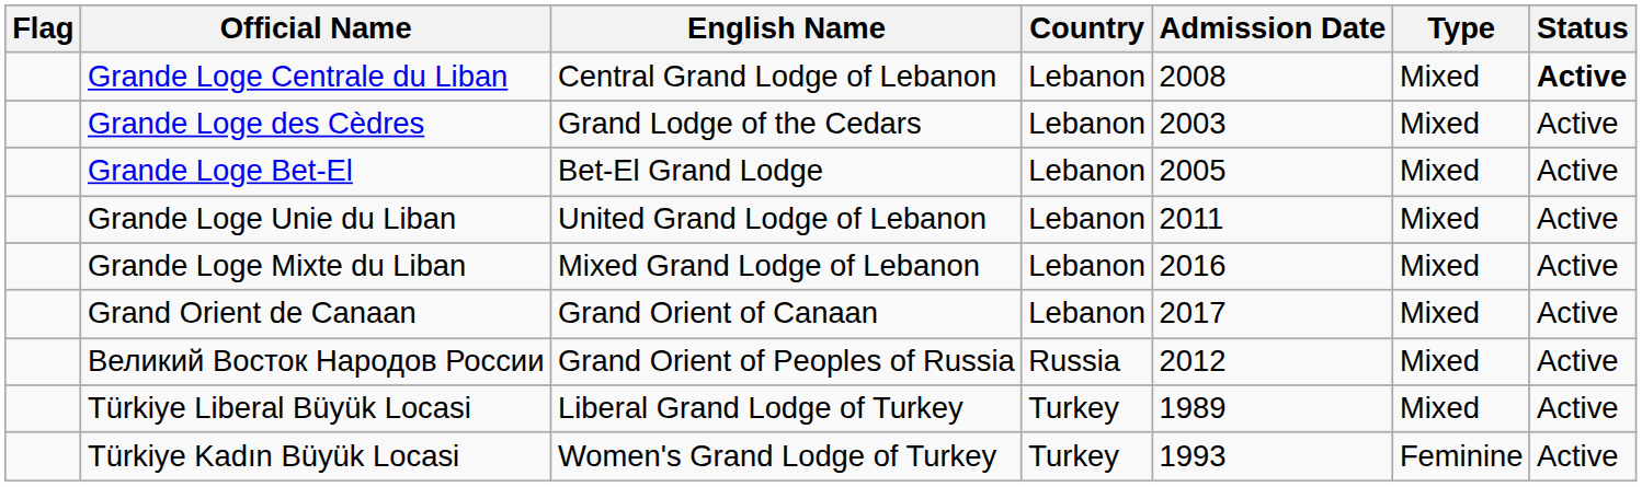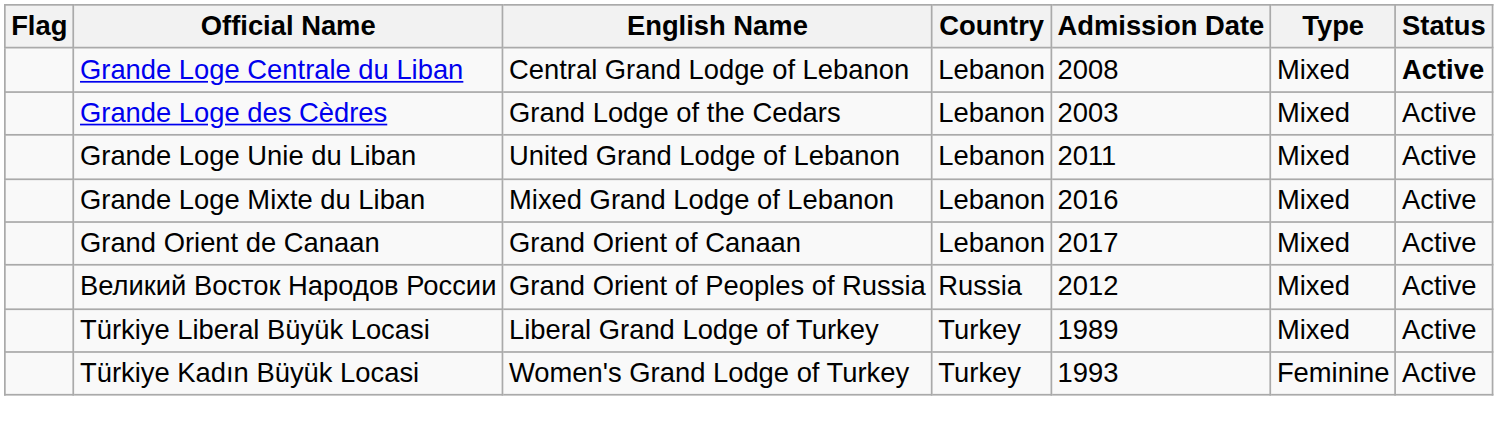- row: Grande Loge Bet-El | Bet-El Grand Lodge | Lebanon | 2005 | Mixed | Active
